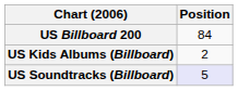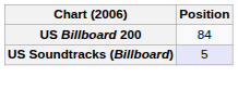- row: US Kids Albums (Billboard) | 2
